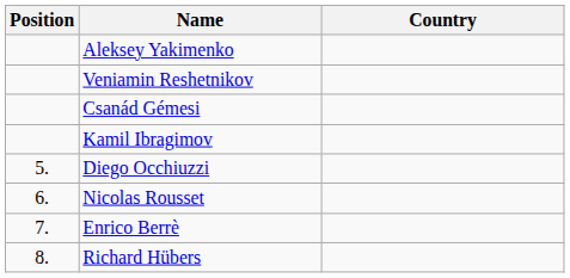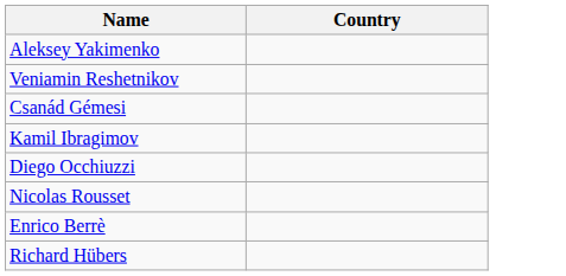- column: Position | 5. | 6. | 7. | 8.
